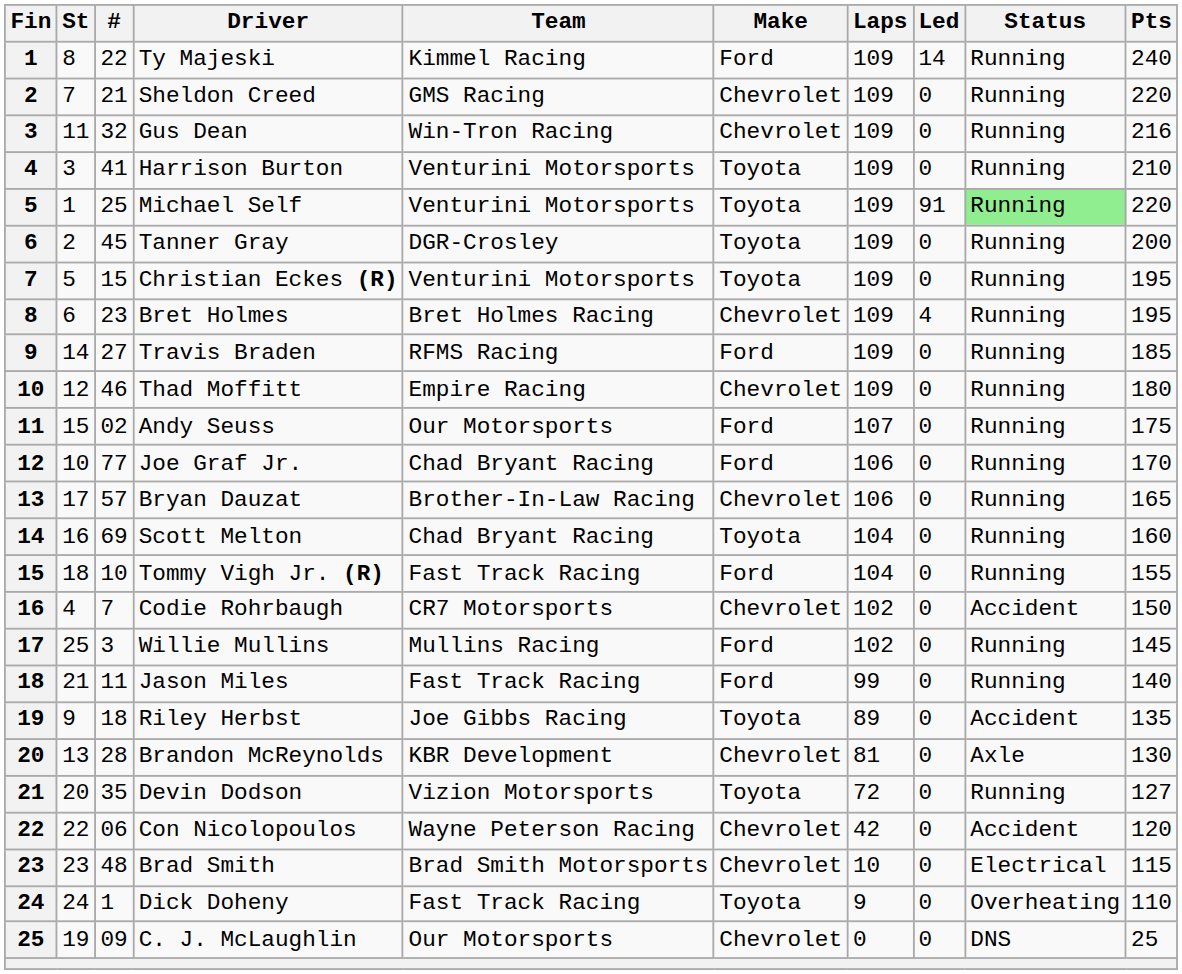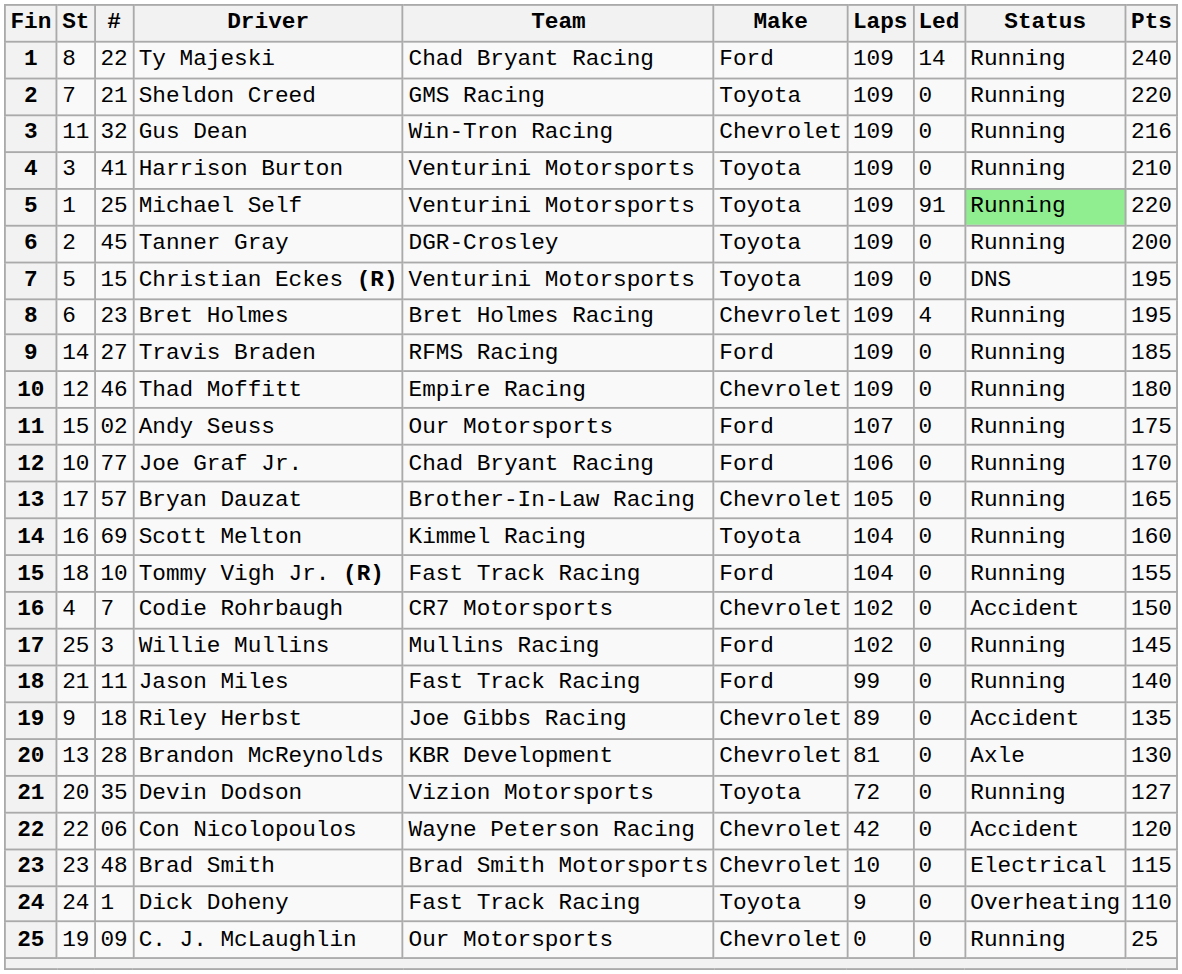Ty Majeski | Team: Kimmel Racing -> Chad Bryant Racing
Sheldon Creed | Make: Chevrolet -> Toyota
Christian Eckes (R) | Status: Running -> DNS
Bryan Dauzat | Laps: 106 -> 105
Scott Melton | Team: Chad Bryant Racing -> Kimmel Racing
Riley Herbst | Make: Toyota -> Chevrolet
C. J. McLaughlin | Status: DNS -> Running
